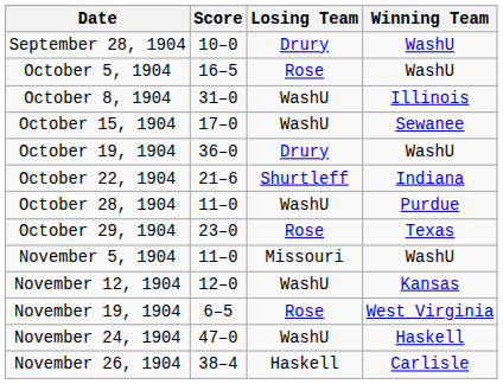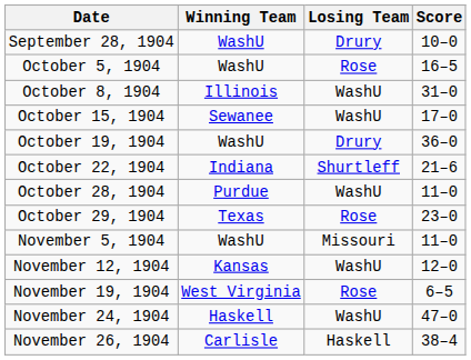columns swapped: Winning Team <-> Score
